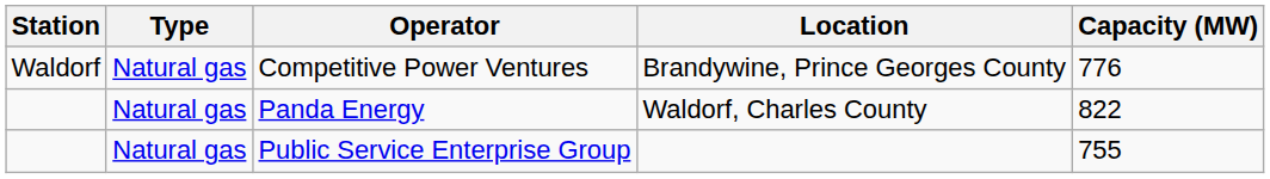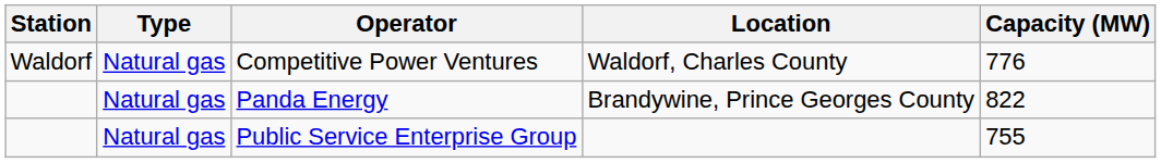Competitive Power Ventures | Location: Brandywine, Prince Georges County -> Waldorf, Charles County
Panda Energy | Location: Waldorf, Charles County -> Brandywine, Prince Georges County
